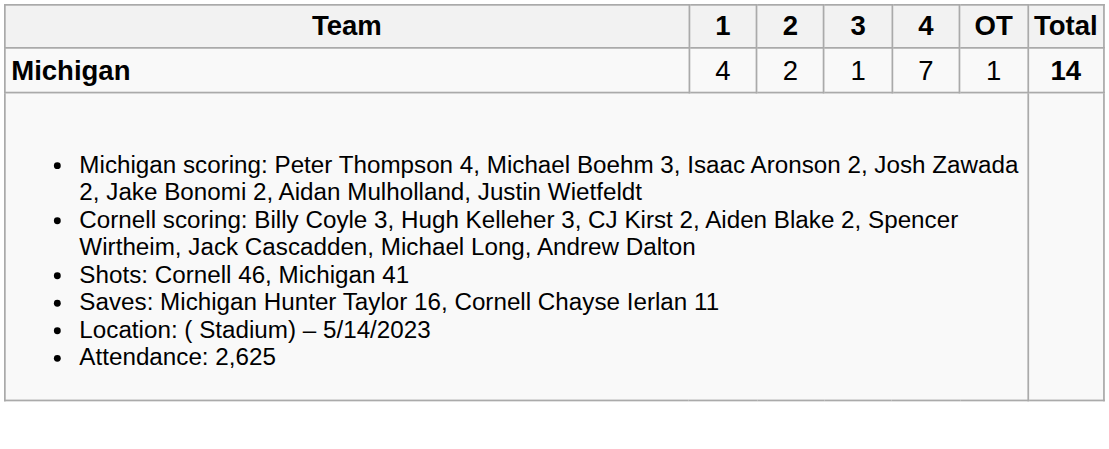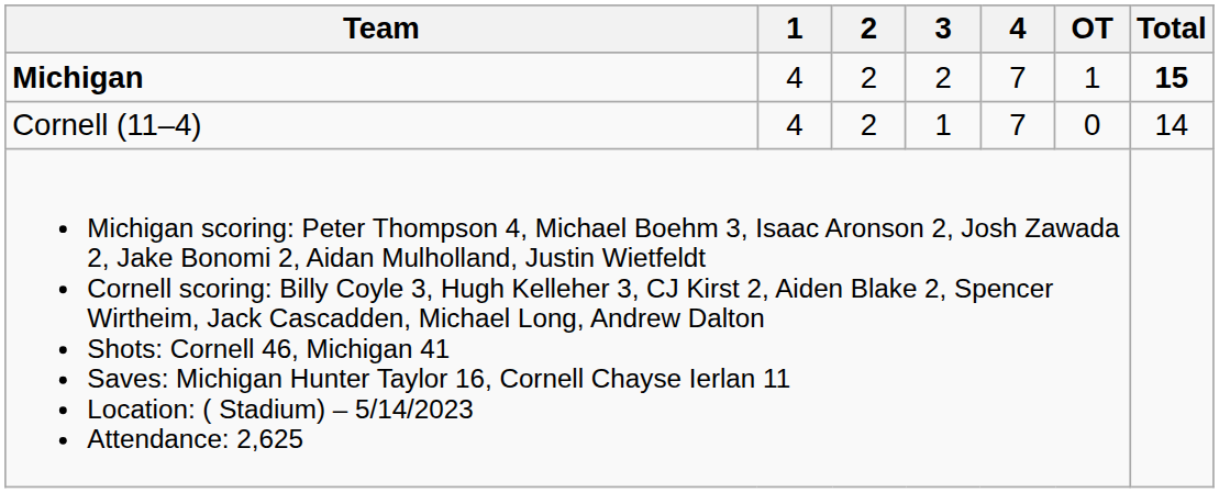Michigan | 3: 1 -> 2
Michigan | Total: 14 -> 15
+ row: Cornell (11–4) | 4 | 2 | 1 | 7 | 0 | 14
